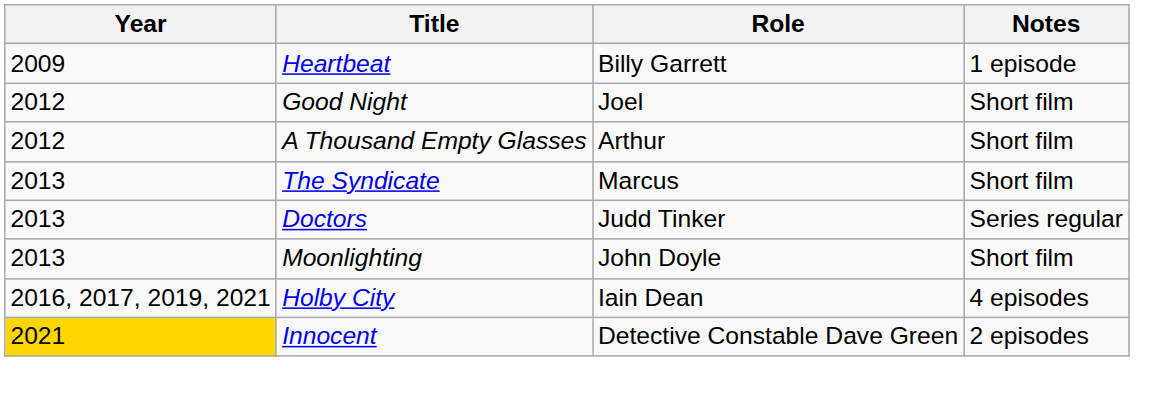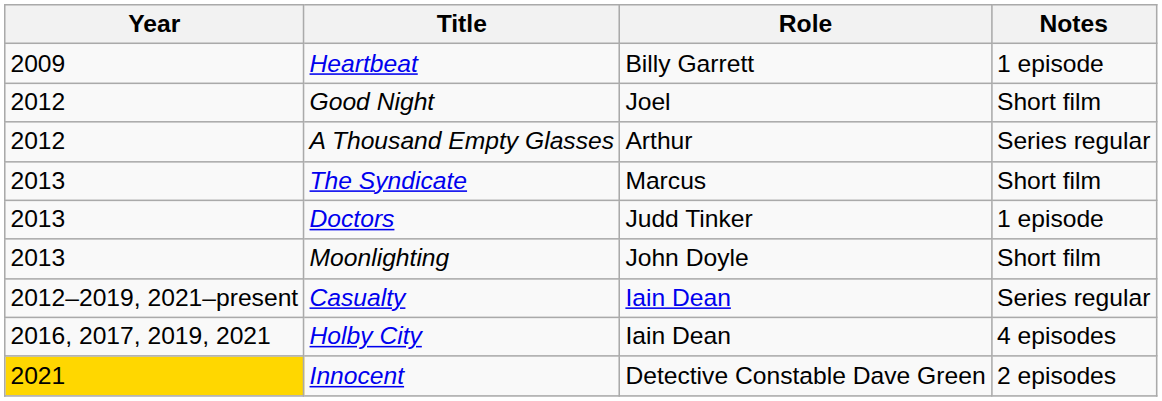A Thousand Empty Glasses | Notes: Short film -> Series regular
Doctors | Notes: Series regular -> 1 episode
+ row: 2012–2019, 2021–present | Casualty | Iain Dean | Series regular
